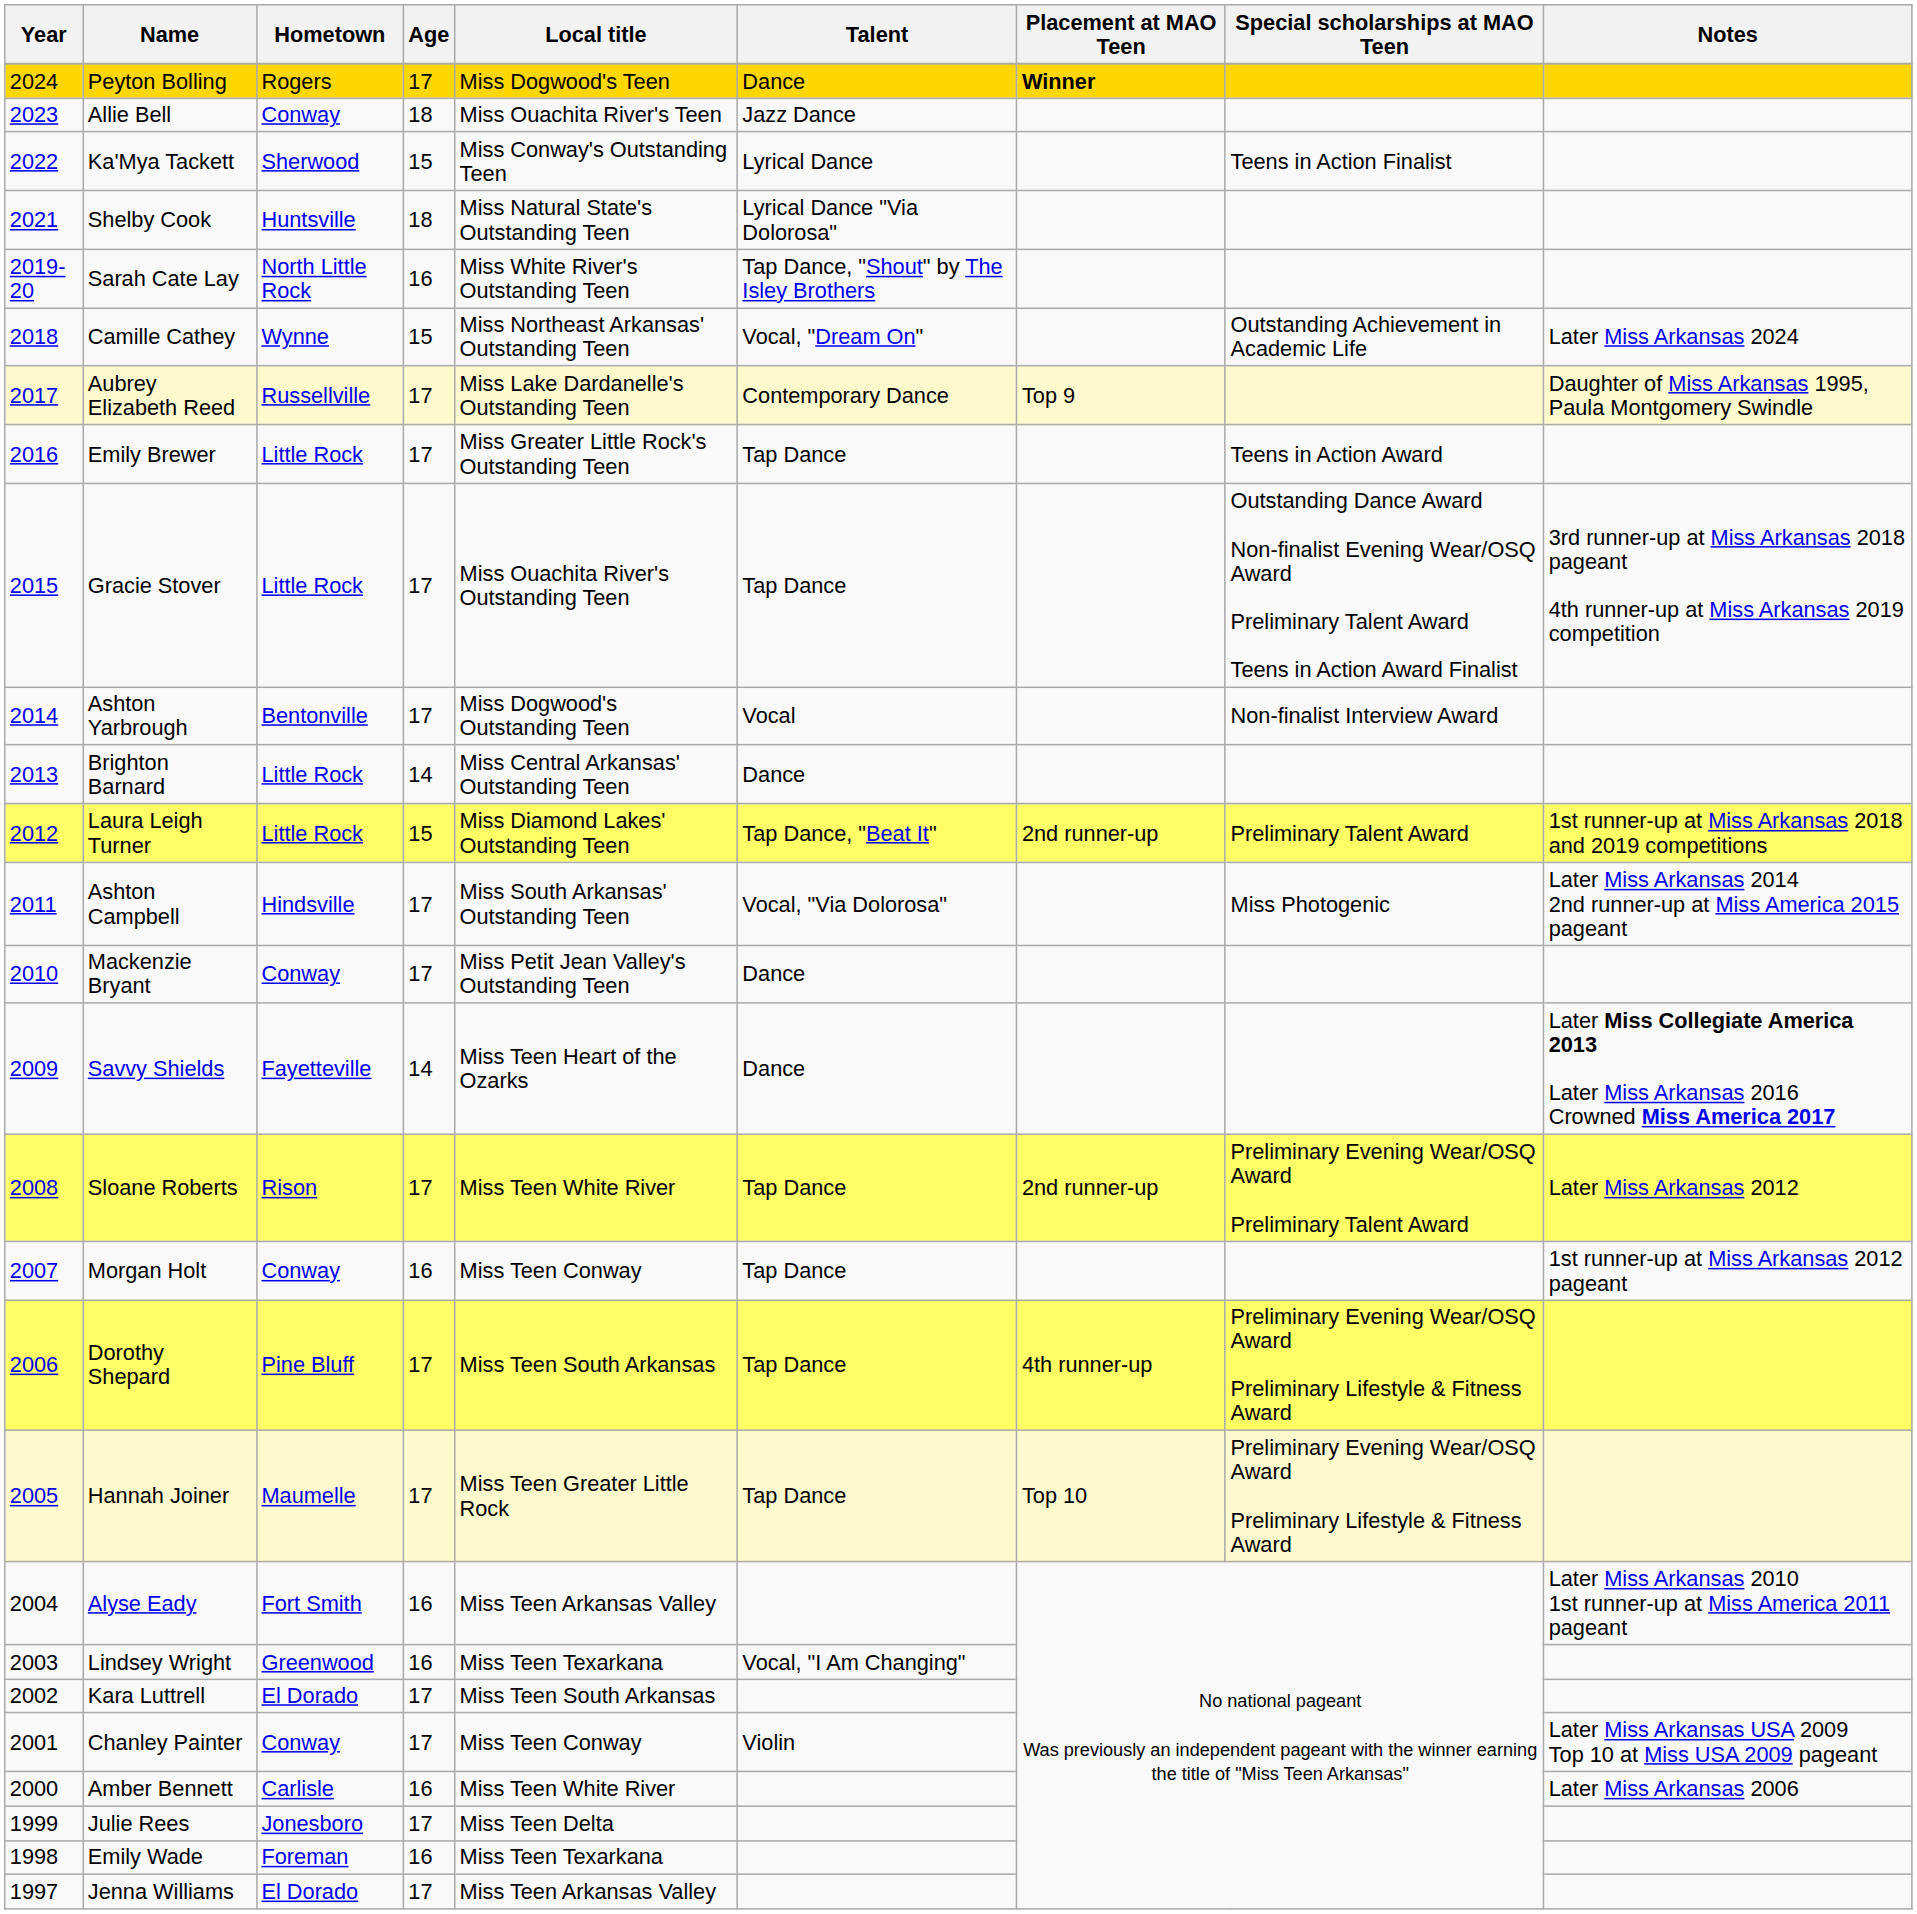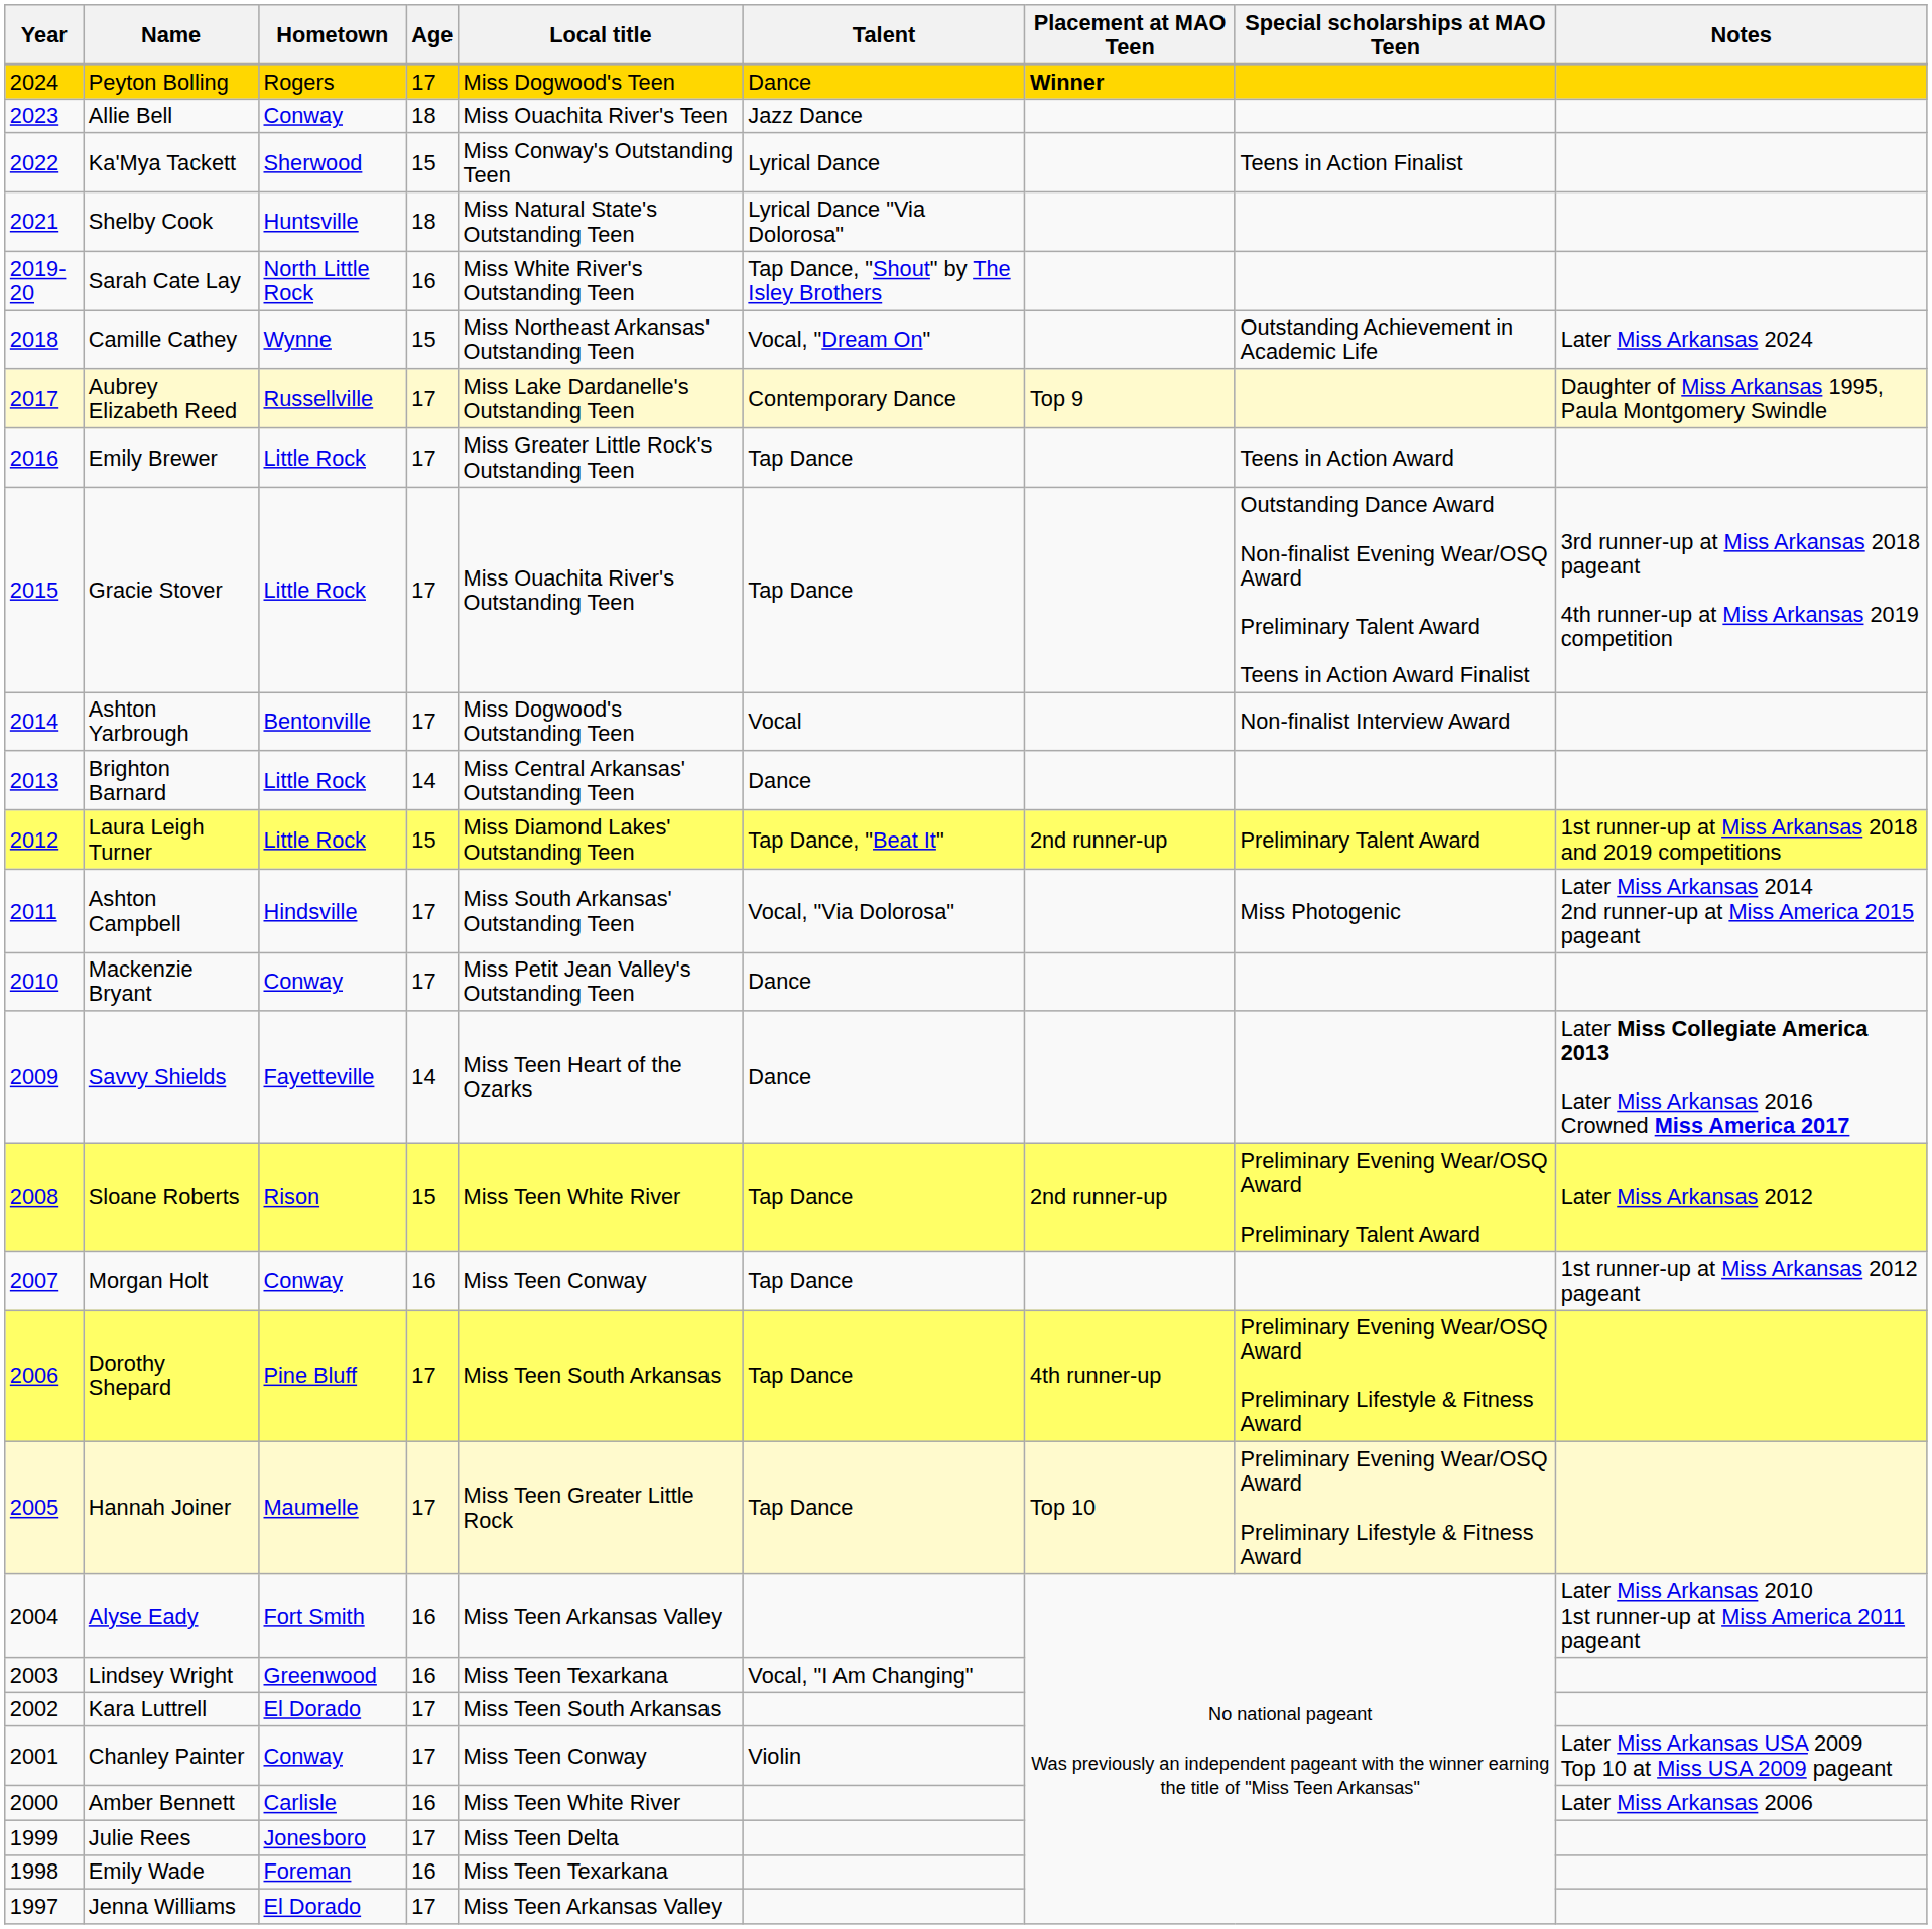Sloane Roberts | Age: 17 -> 15
